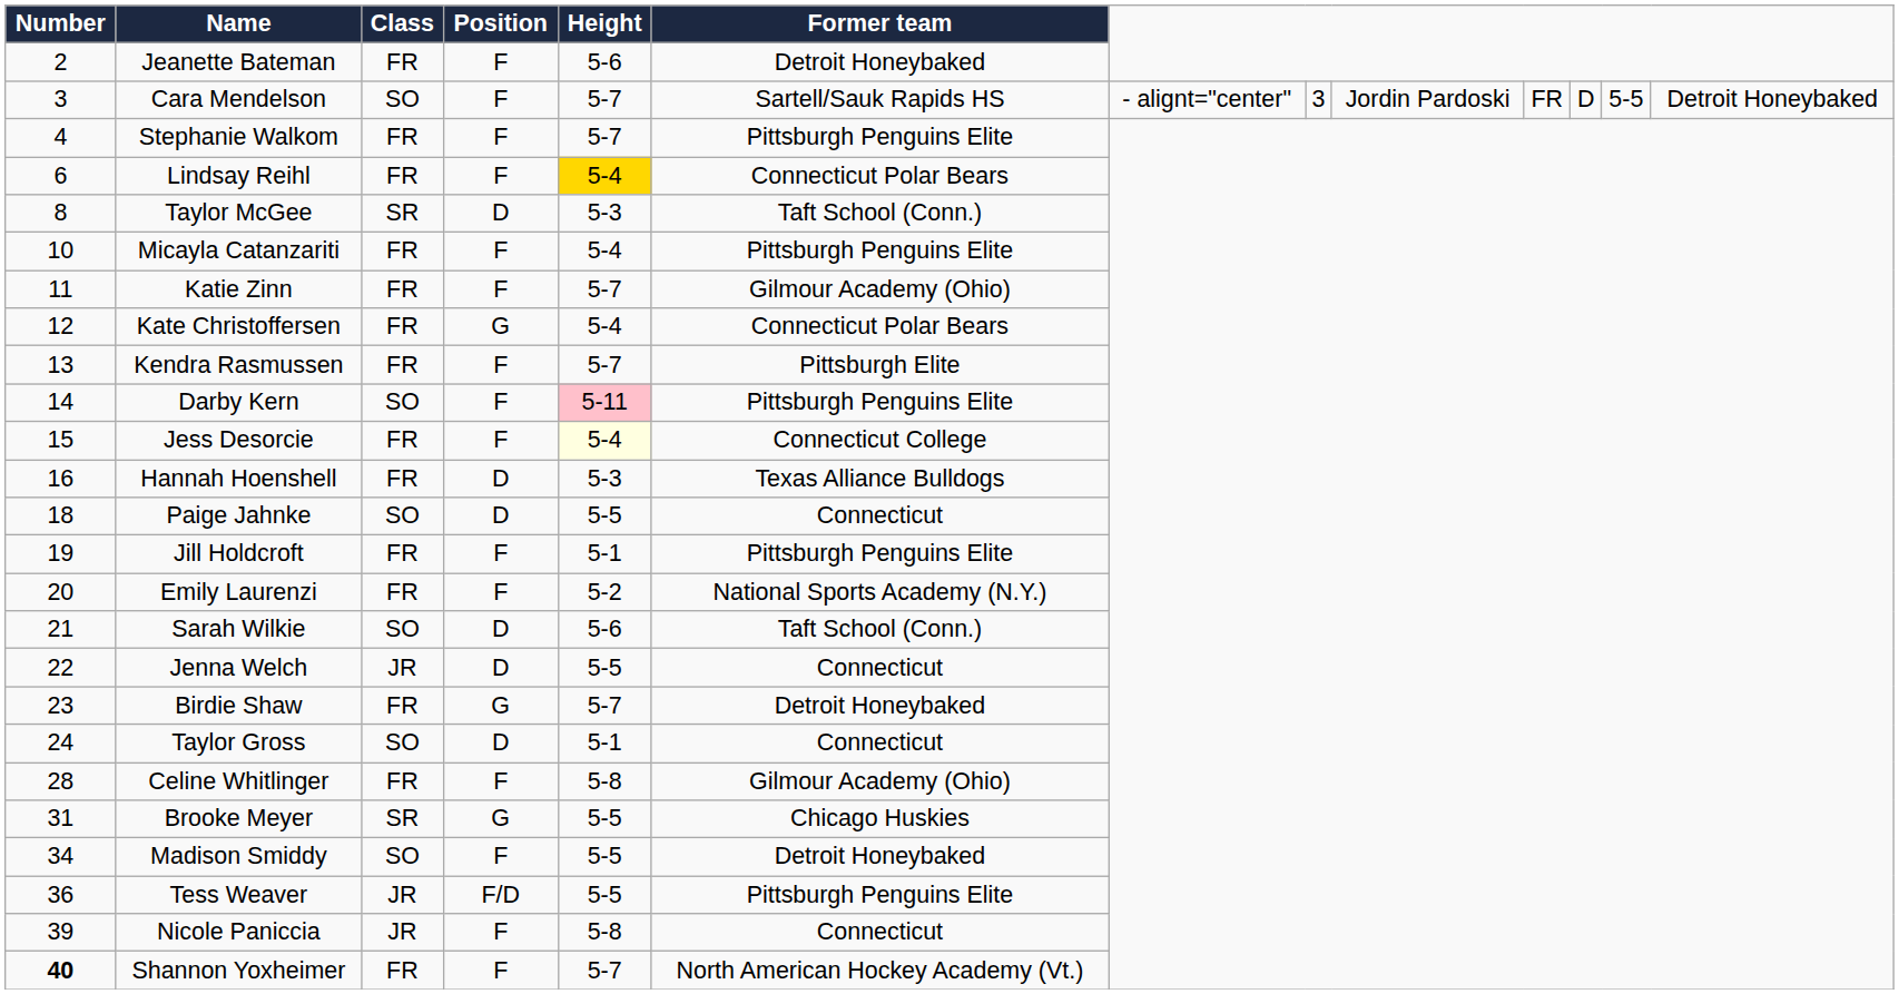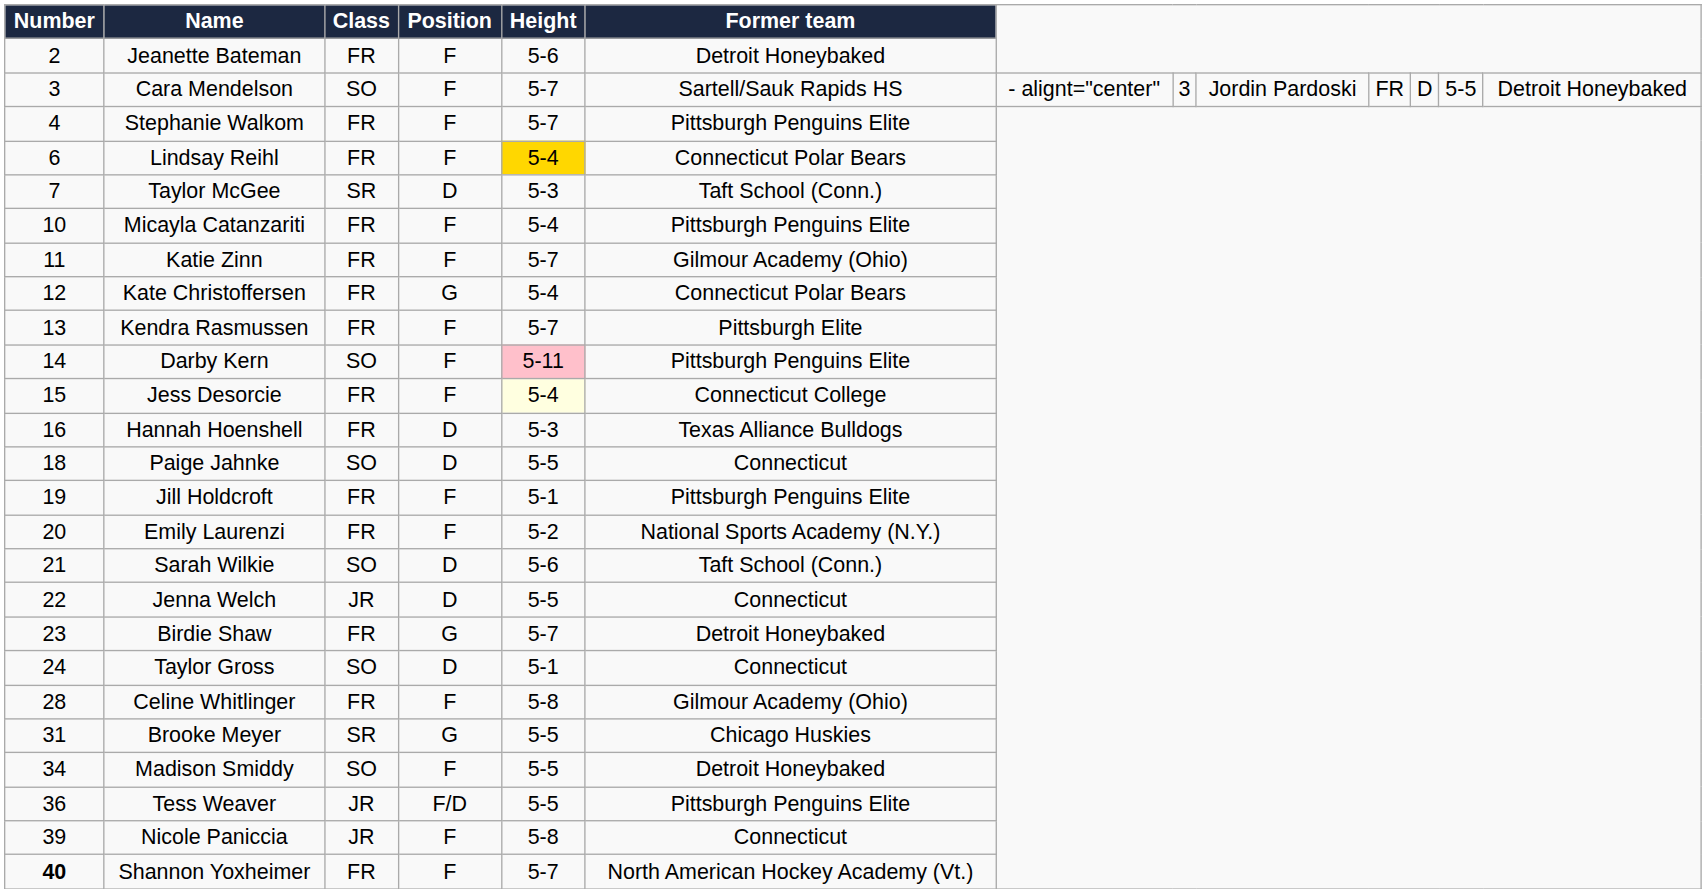Taylor McGee | Number: 8 -> 7
